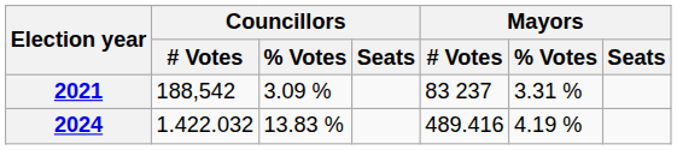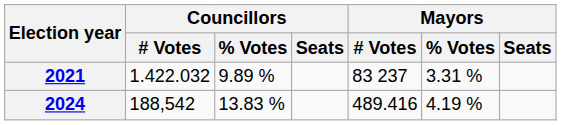2021 | Councillors / # Votes: 188,542 -> 1.422.032
2021 | Councillors / % Votes: 3.09 % -> 9.89 %
2024 | Councillors / # Votes: 1.422.032 -> 188,542
